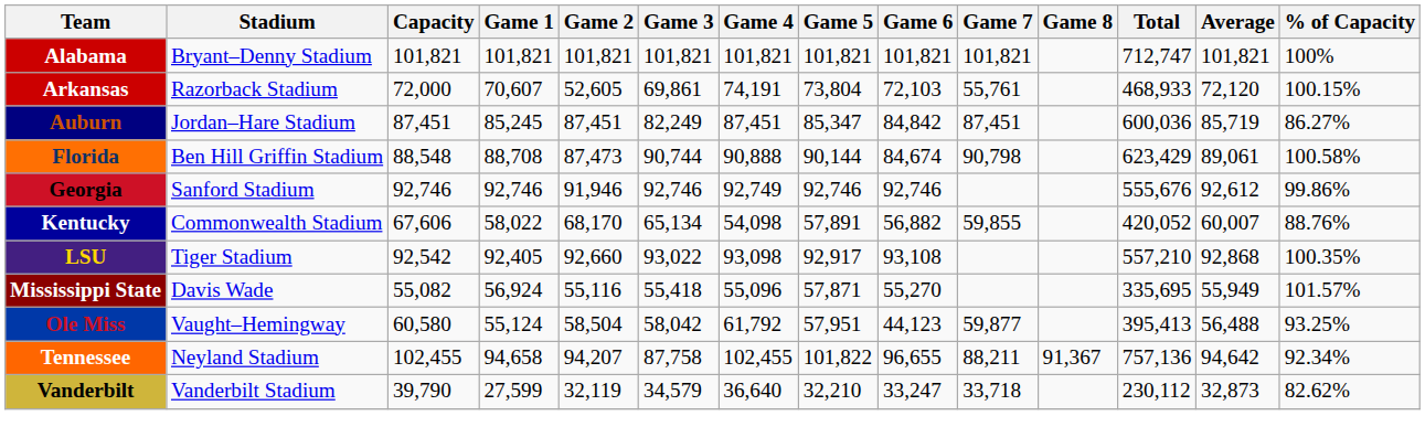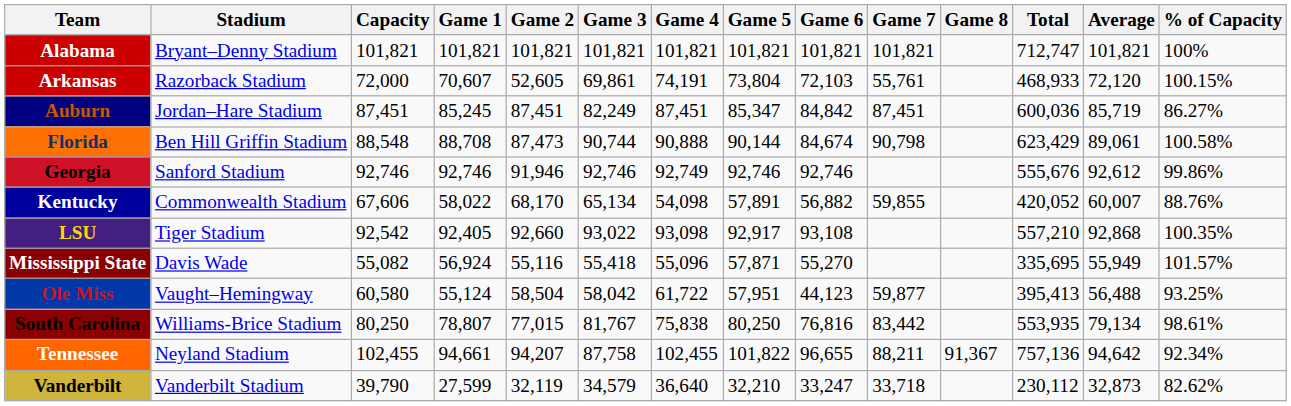Ole Miss | Game 4: 61,792 -> 61,722
+ row: South Carolina | Williams-Brice Stadium | 80,250 | 78,807 | 77,015 | 81,767 | 75,838 | 80,250 | 76,816 | 83,442 | 553,935 | 79,134 | 98.61%
Tennessee | Game 1: 94,658 -> 94,661
